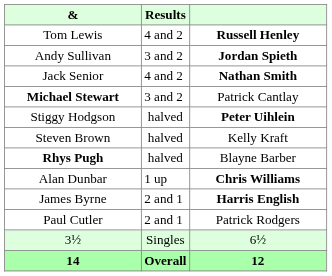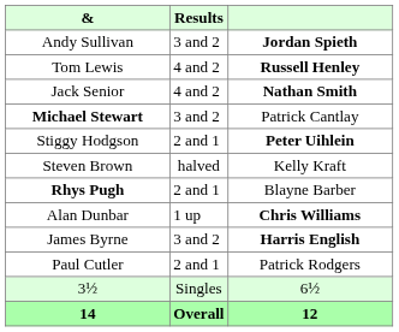rows swapped: Tom Lewis <-> Andy Sullivan
Stiggy Hodgson | Results: halved -> 2 and 1
Rhys Pugh | Results: halved -> 2 and 1
James Byrne | Results: 2 and 1 -> 3 and 2
